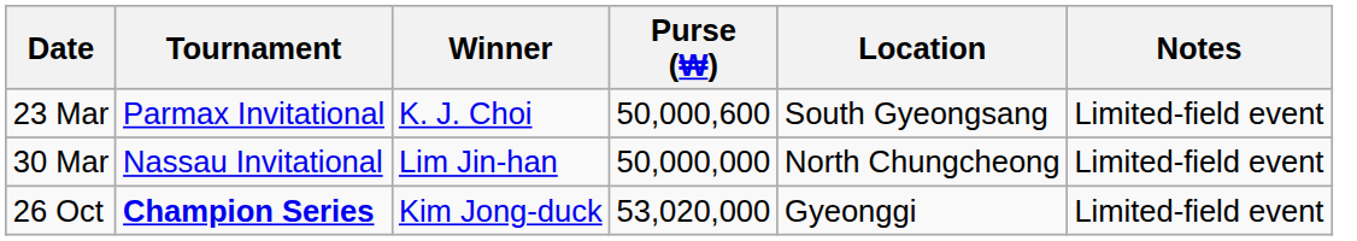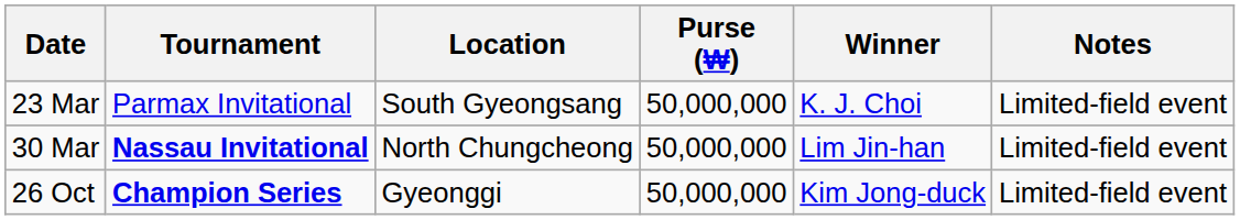columns swapped: Location <-> Winner
23 Mar | Purse (₩): 50,000,600 -> 50,000,000
30 Mar | Tournament: normal -> bold
26 Oct | Purse (₩): 53,020,000 -> 50,000,000
